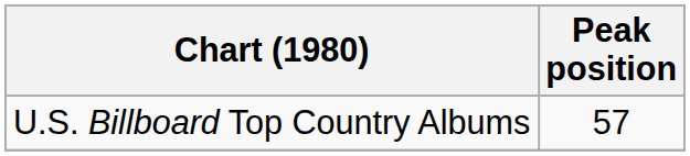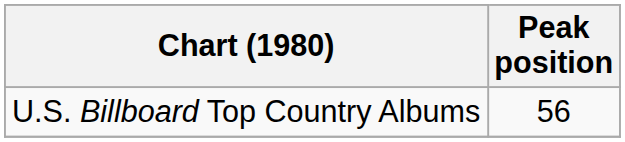U.S. Billboard Top Country Albums | Peak position: 57 -> 56
